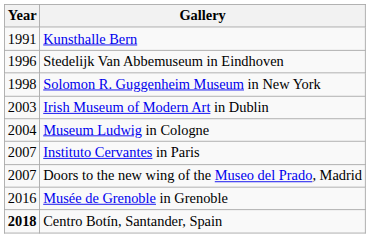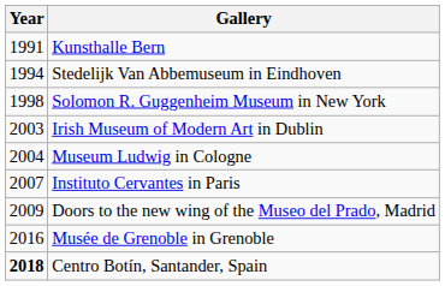Stedelijk Van Abbemuseum in Eindhoven | Year: 1996 -> 1994
Doors to the new wing of the Museo del Prado, Madrid | Year: 2007 -> 2009
